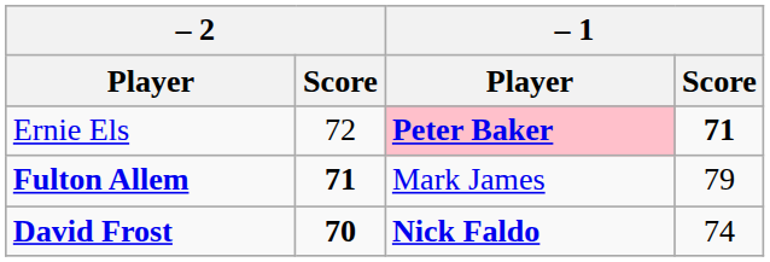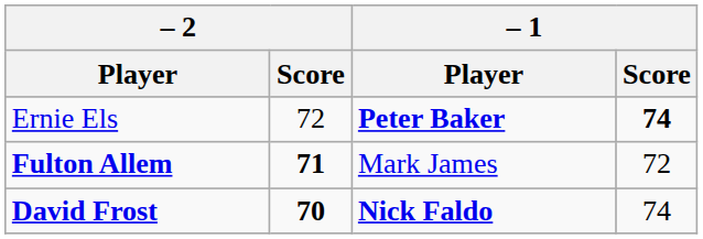Ernie Els | – 1 / Player: pink background -> no background
Ernie Els | – 1 / Score: 71 -> 74
Fulton Allem | – 1 / Score: 79 -> 72
